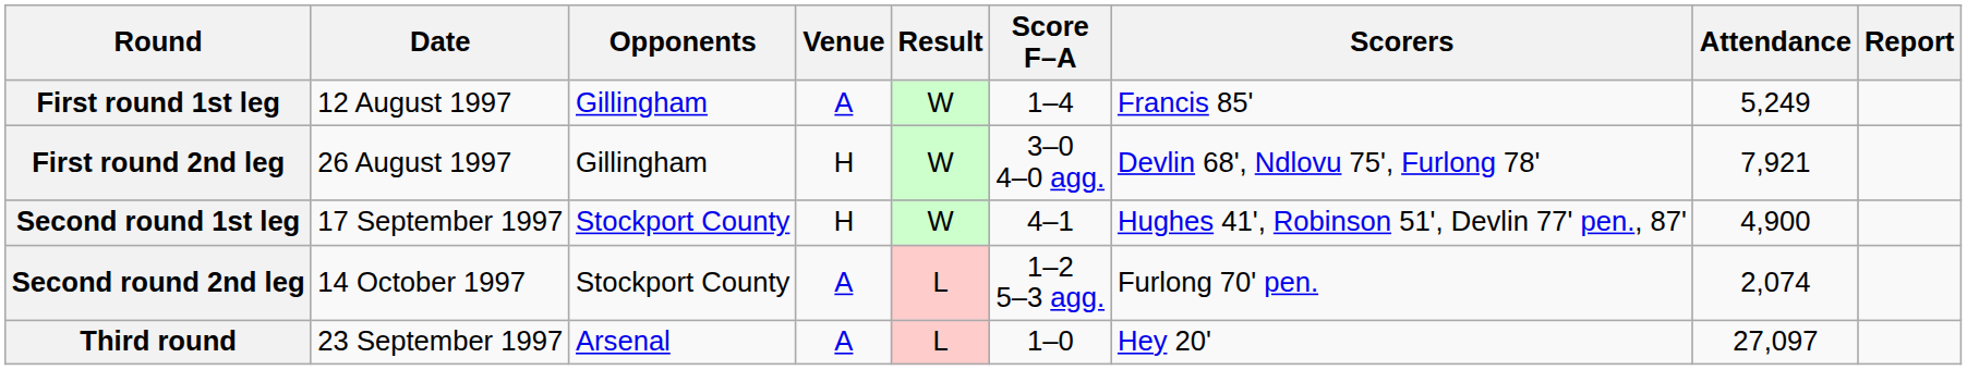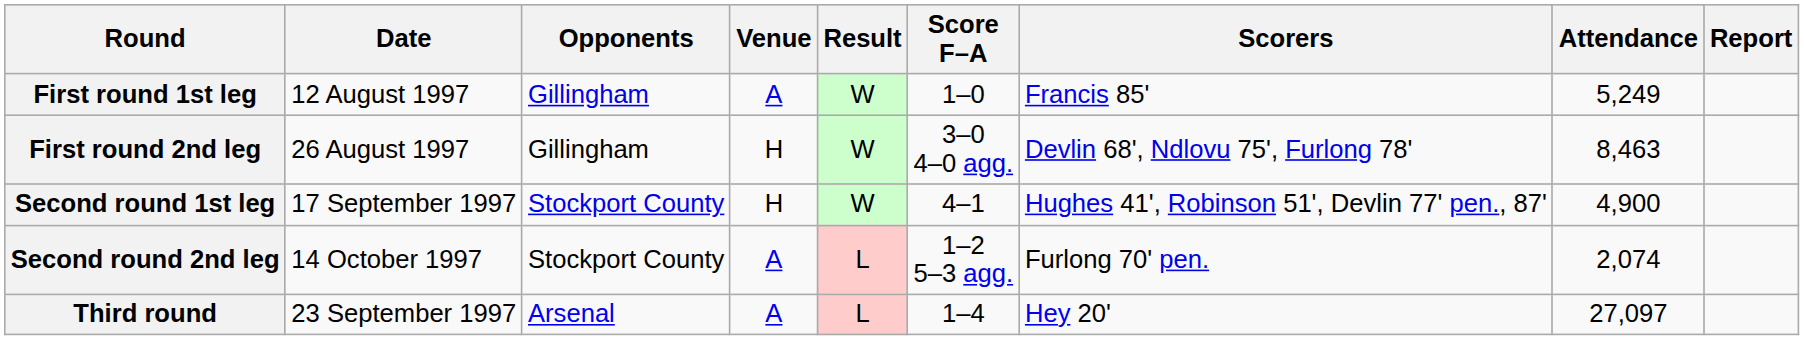First round 1st leg | Score F–A: 1–4 -> 1–0
First round 2nd leg | Attendance: 7,921 -> 8,463
Third round | Score F–A: 1–0 -> 1–4
